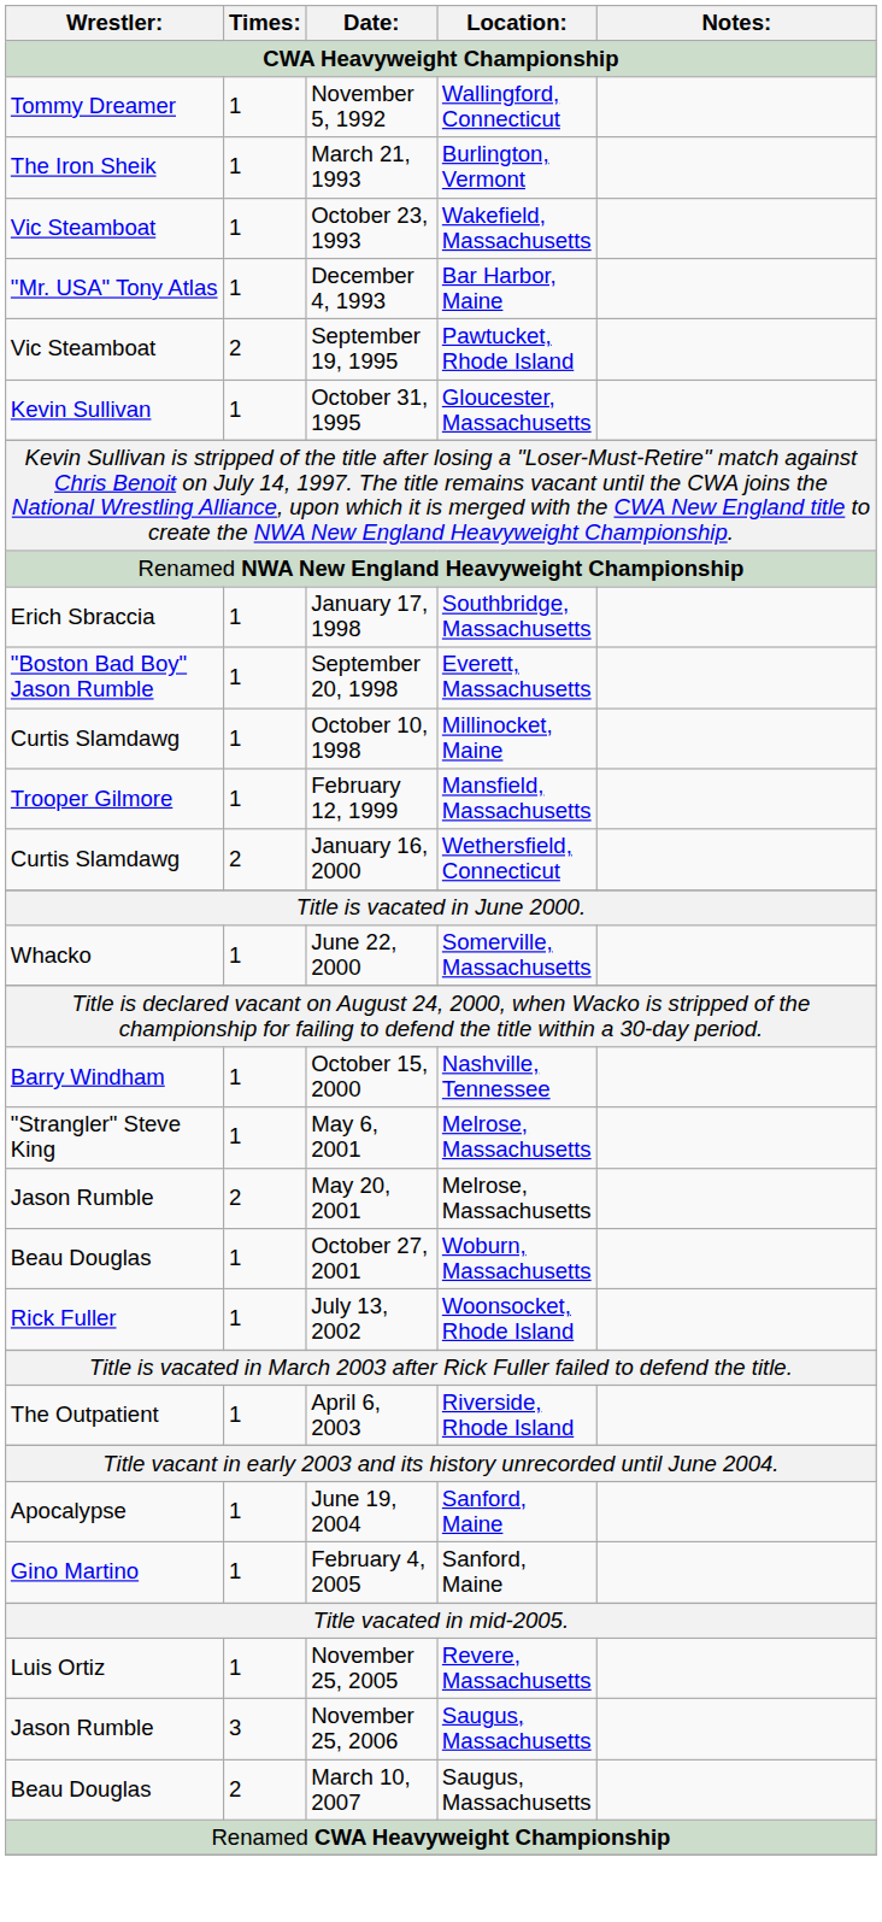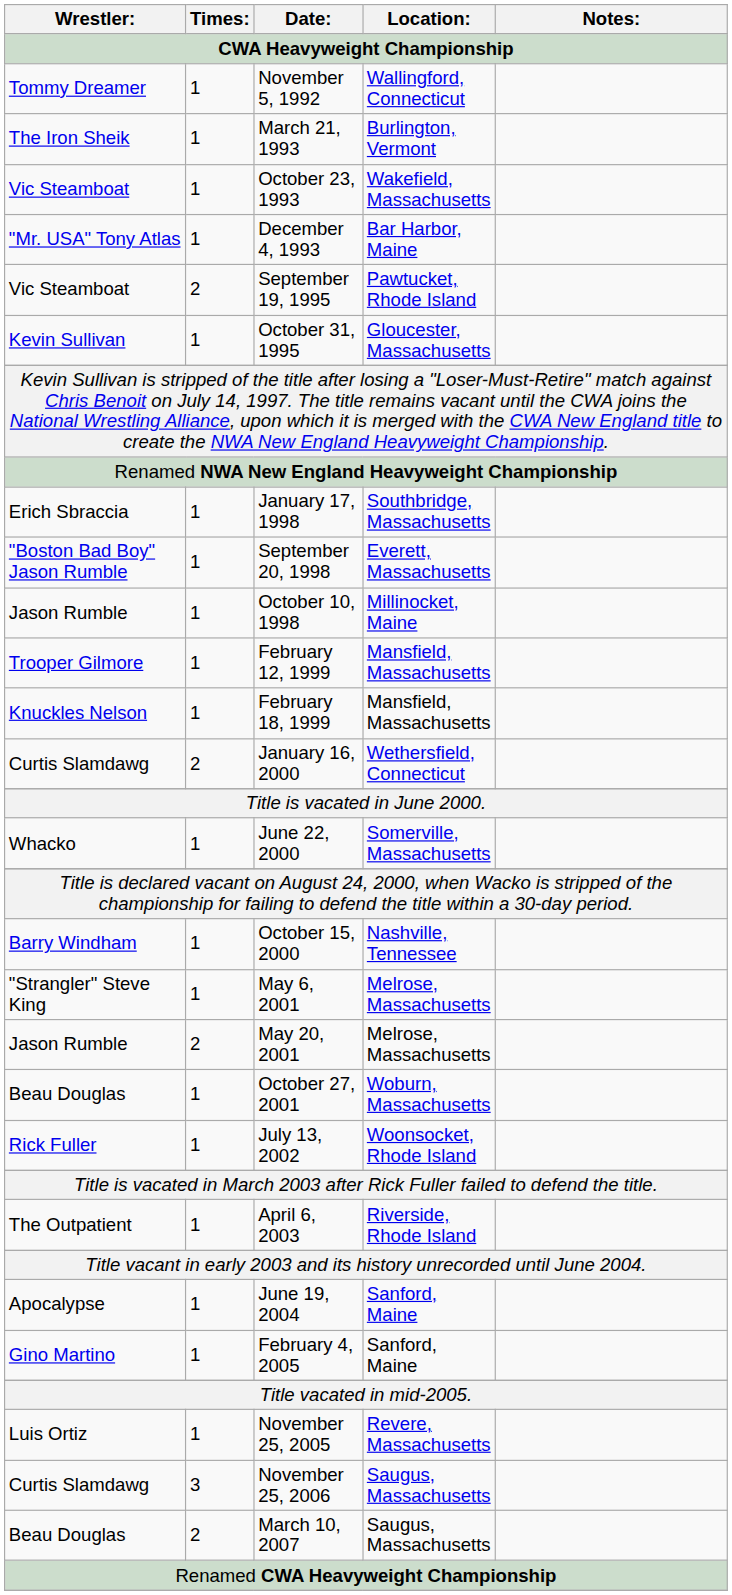October 10, 1998 | Wrestler:: Curtis Slamdawg -> Jason Rumble
+ row: Knuckles Nelson | 1 | February 18, 1999 | Mansfield, Massachusetts
November 25, 2006 | Wrestler:: Jason Rumble -> Curtis Slamdawg
